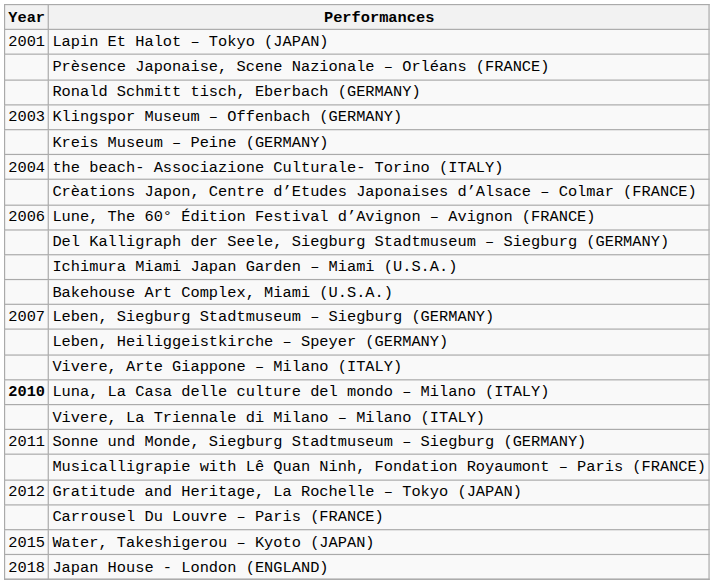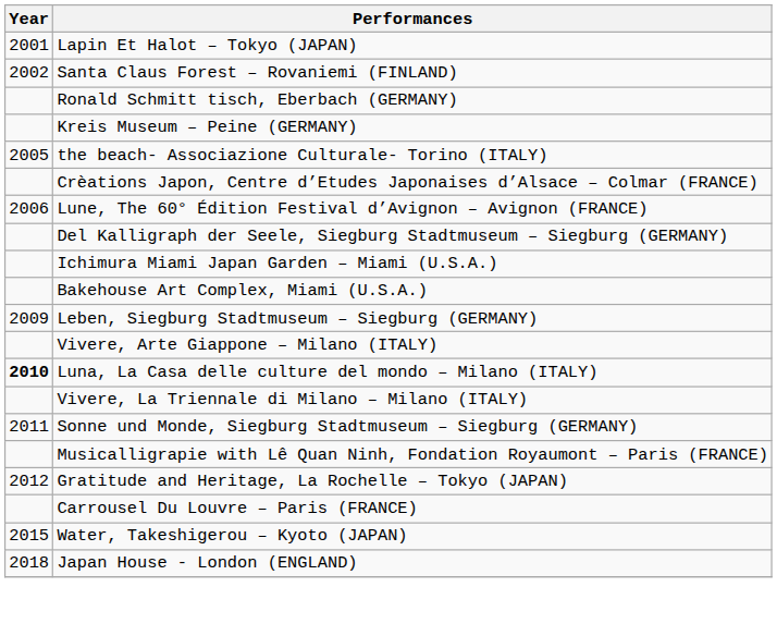- row: Prèsence Japonaise, Scene Nazionale – Orléans (FRANCE)
+ row: 2002 | Santa Claus Forest – Rovaniemi (FINLAND)
- row: 2003 | Klingspor Museum – Offenbach (GERMANY)
the beach- Associazione Culturale- Torino (ITALY) | Year: 2004 -> 2005
Leben, Siegburg Stadtmuseum – Siegburg (GERMANY) | Year: 2007 -> 2009
- row: Leben, Heiliggeistkirche – Speyer (GERMANY)
